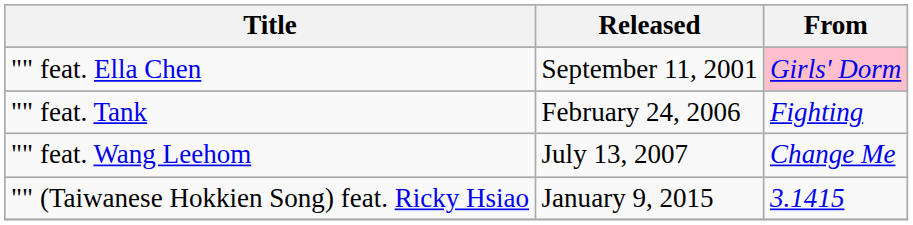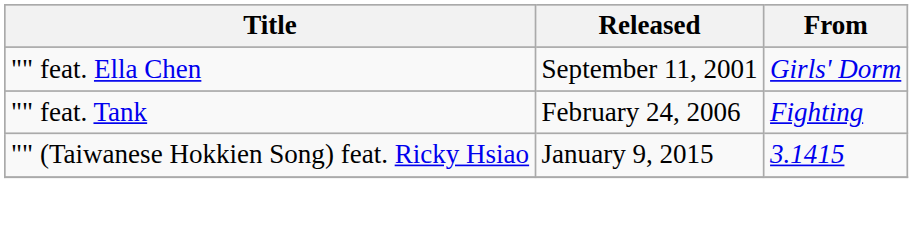"" feat. Ella Chen | From: pink background -> no background
- row: "" feat. Wang Leehom | July 13, 2007 | Change Me
